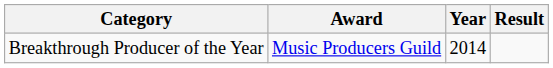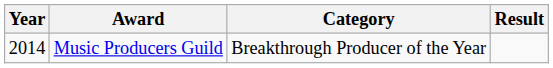columns swapped: Year <-> Category
